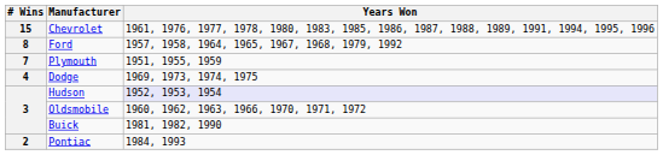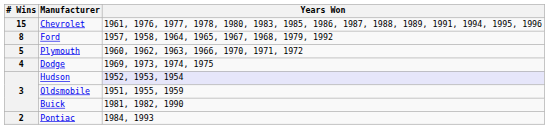Plymouth | # Wins: 7 -> 5
Plymouth | Years Won: 1951, 1955, 1959 -> 1960, 1962, 1963, 1966, 1970, 1971, 1972
Oldsmobile | Years Won: 1960, 1962, 1963, 1966, 1970, 1971, 1972 -> 1951, 1955, 1959
